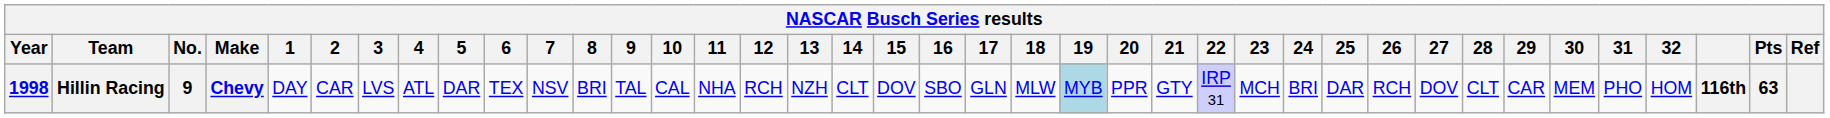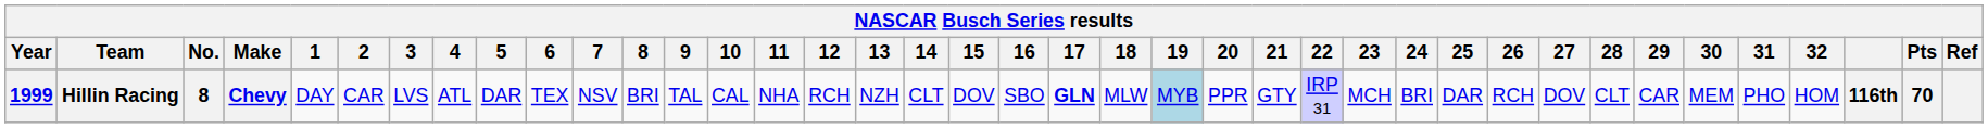Hillin Racing | Year: 1998 -> 1999
Hillin Racing | No.: 9 -> 8
Hillin Racing | 17: normal -> bold
Hillin Racing | Pts: 63 -> 70
